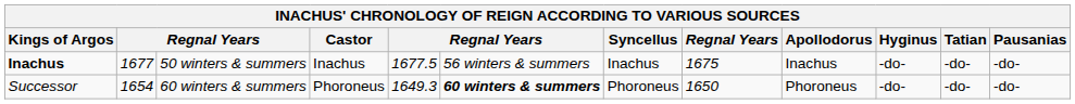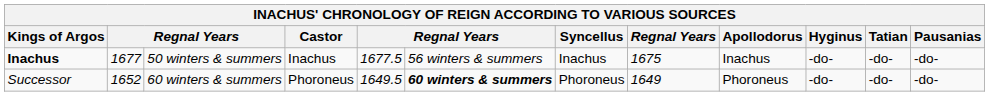Successor | column 2: 1654 -> 1652
Successor | column 5: 1649.3 -> 1649.5
Successor | column 8: 1650 -> 1649
